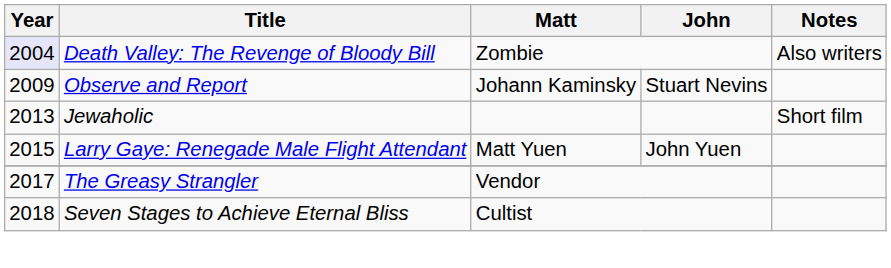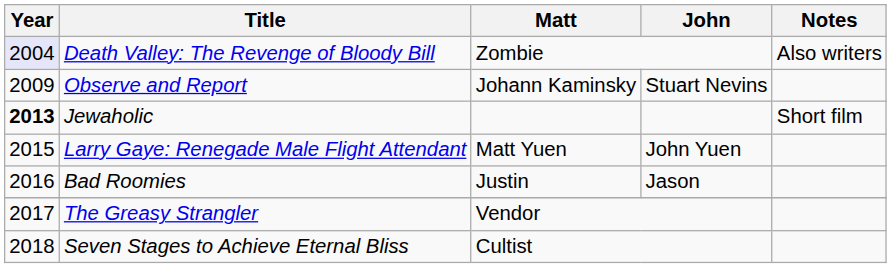Jewaholic | Year: normal -> bold
+ row: 2016 | Bad Roomies | Justin | Jason
